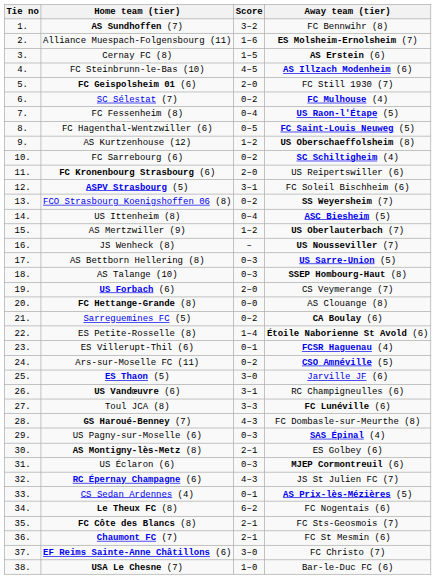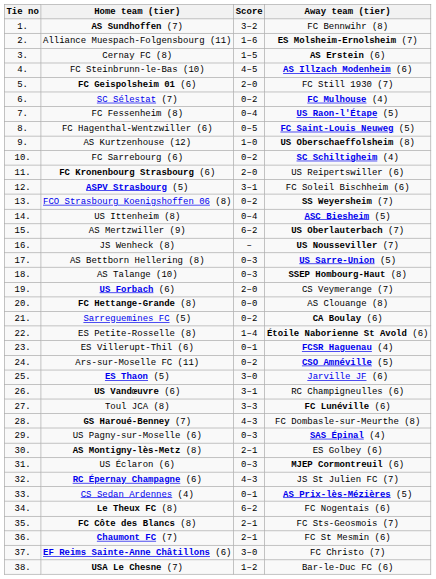AS Kurtzenhouse (12) | Score: 1–2 -> 1–0
AS Mertzwiller (9) | Score: 1–2 -> 6–2
USA Le Chesne (7) | Score: 1–0 -> 1–2
